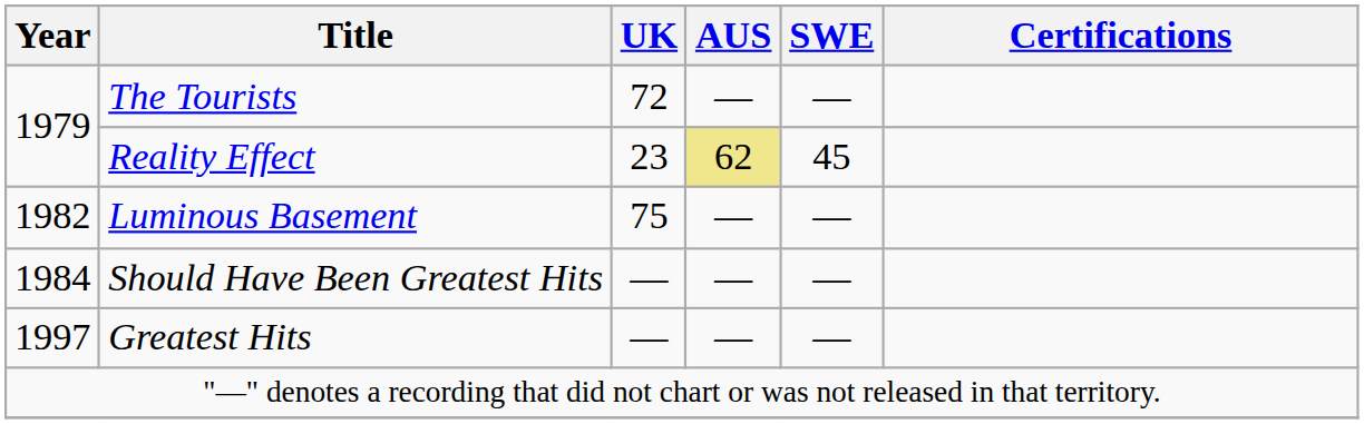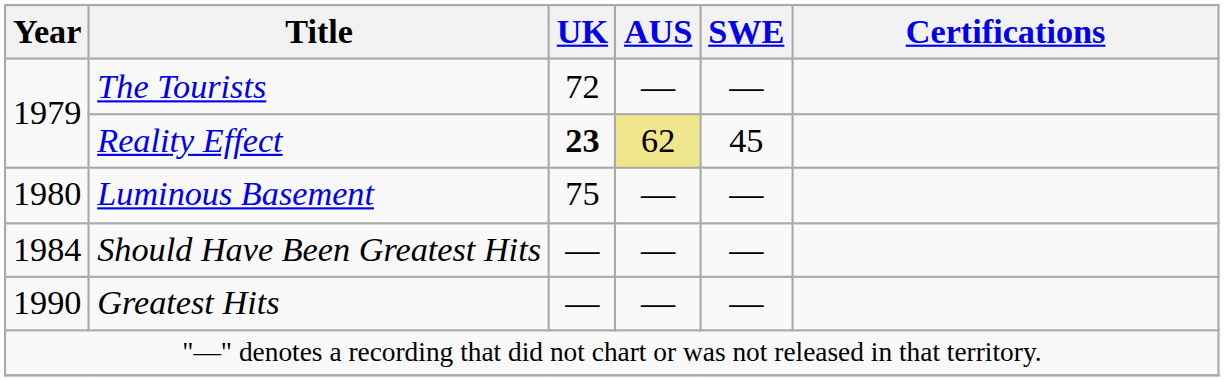Reality Effect | UK: normal -> bold
Luminous Basement | Year: 1982 -> 1980
Greatest Hits | Year: 1997 -> 1990
